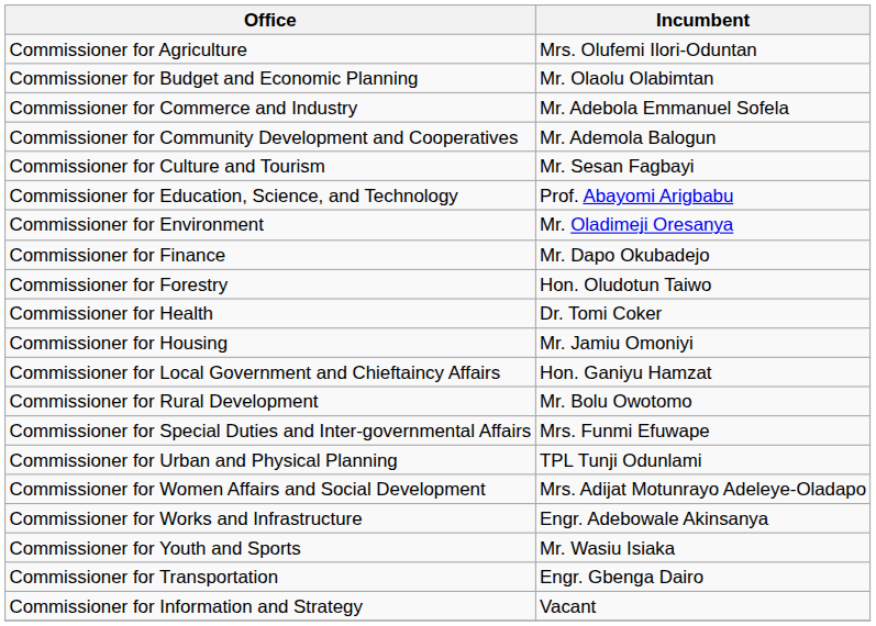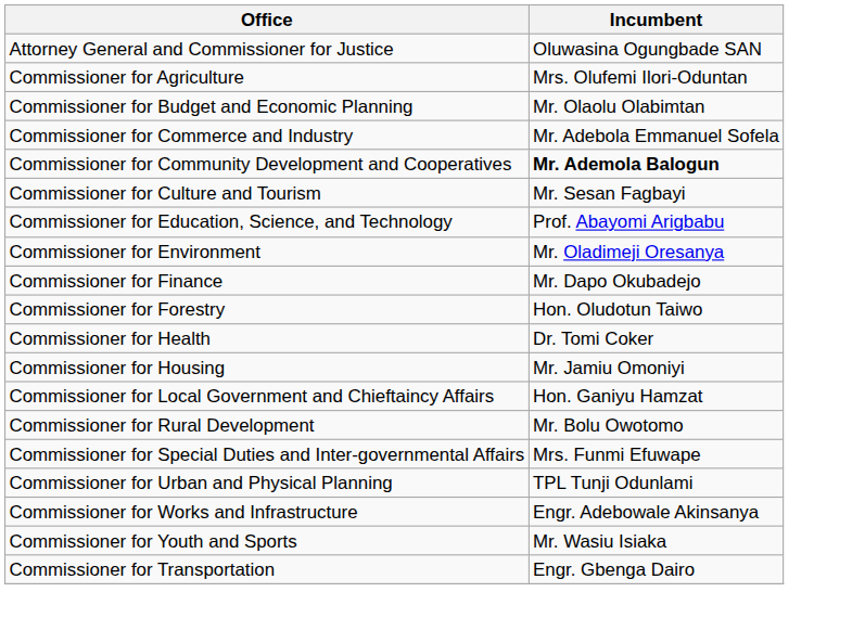+ row: Attorney General and Commissioner for Justice | Oluwasina Ogungbade SAN
Commissioner for Community Development and Cooperatives | Incumbent: normal -> bold
- row: Commissioner for Women Affairs and Social Development | Mrs. Adijat Motunrayo Adeleye-Oladapo
- row: Commissioner for Information and Strategy | Vacant
